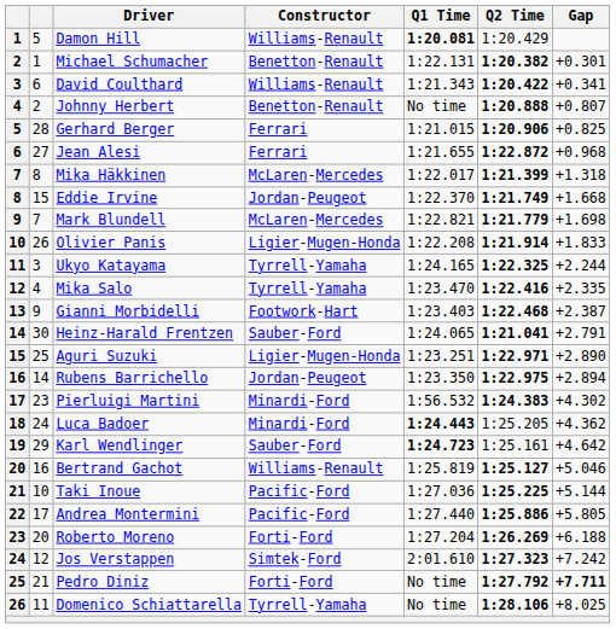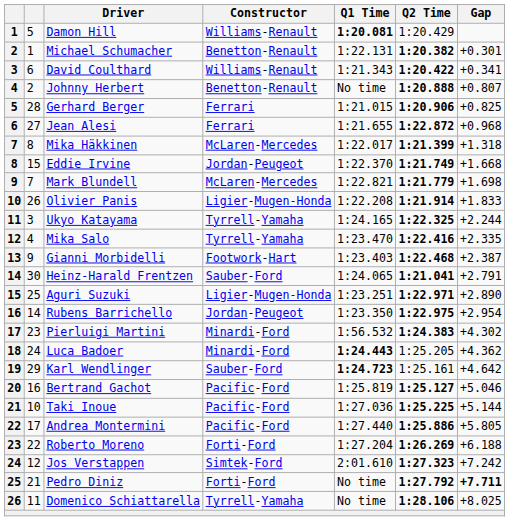Rubens Barrichello | Gap: +2.894 -> +2.954
Bertrand Gachot | Constructor: Williams-Renault -> Pacific-Ford
Roberto Moreno | column 2: 20 -> 22
